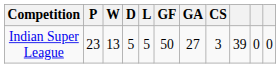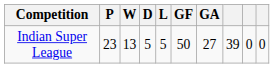- column: CS | 3
